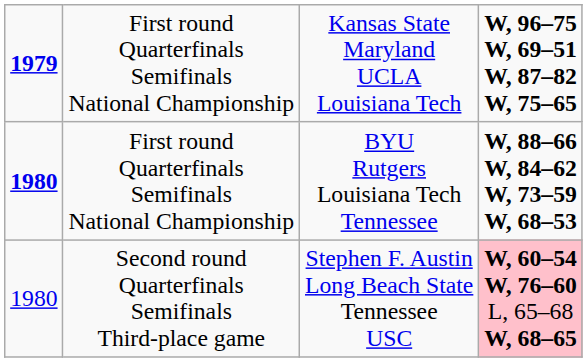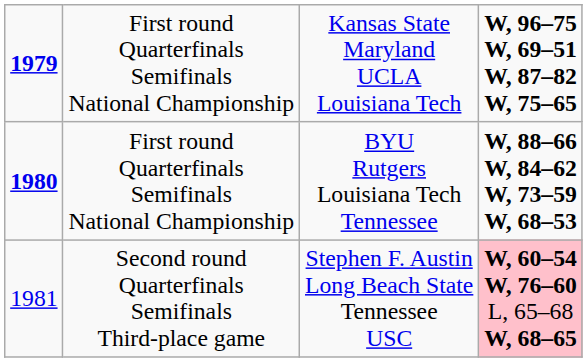Second round Quarterfinals Semifinals Third-place game | column 1: 1980 -> 1981
